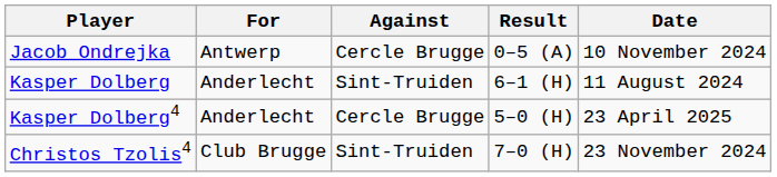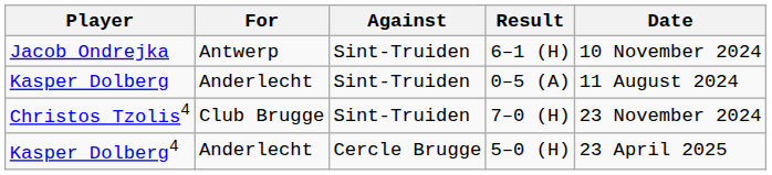Jacob Ondrejka | Against: Cercle Brugge -> Sint-Truiden
Jacob Ondrejka | Result: 0–5 (A) -> 6–1 (H)
Kasper Dolberg | Result: 6–1 (H) -> 0–5 (A)
rows swapped: Christos Tzolis4 <-> Kasper Dolberg4
